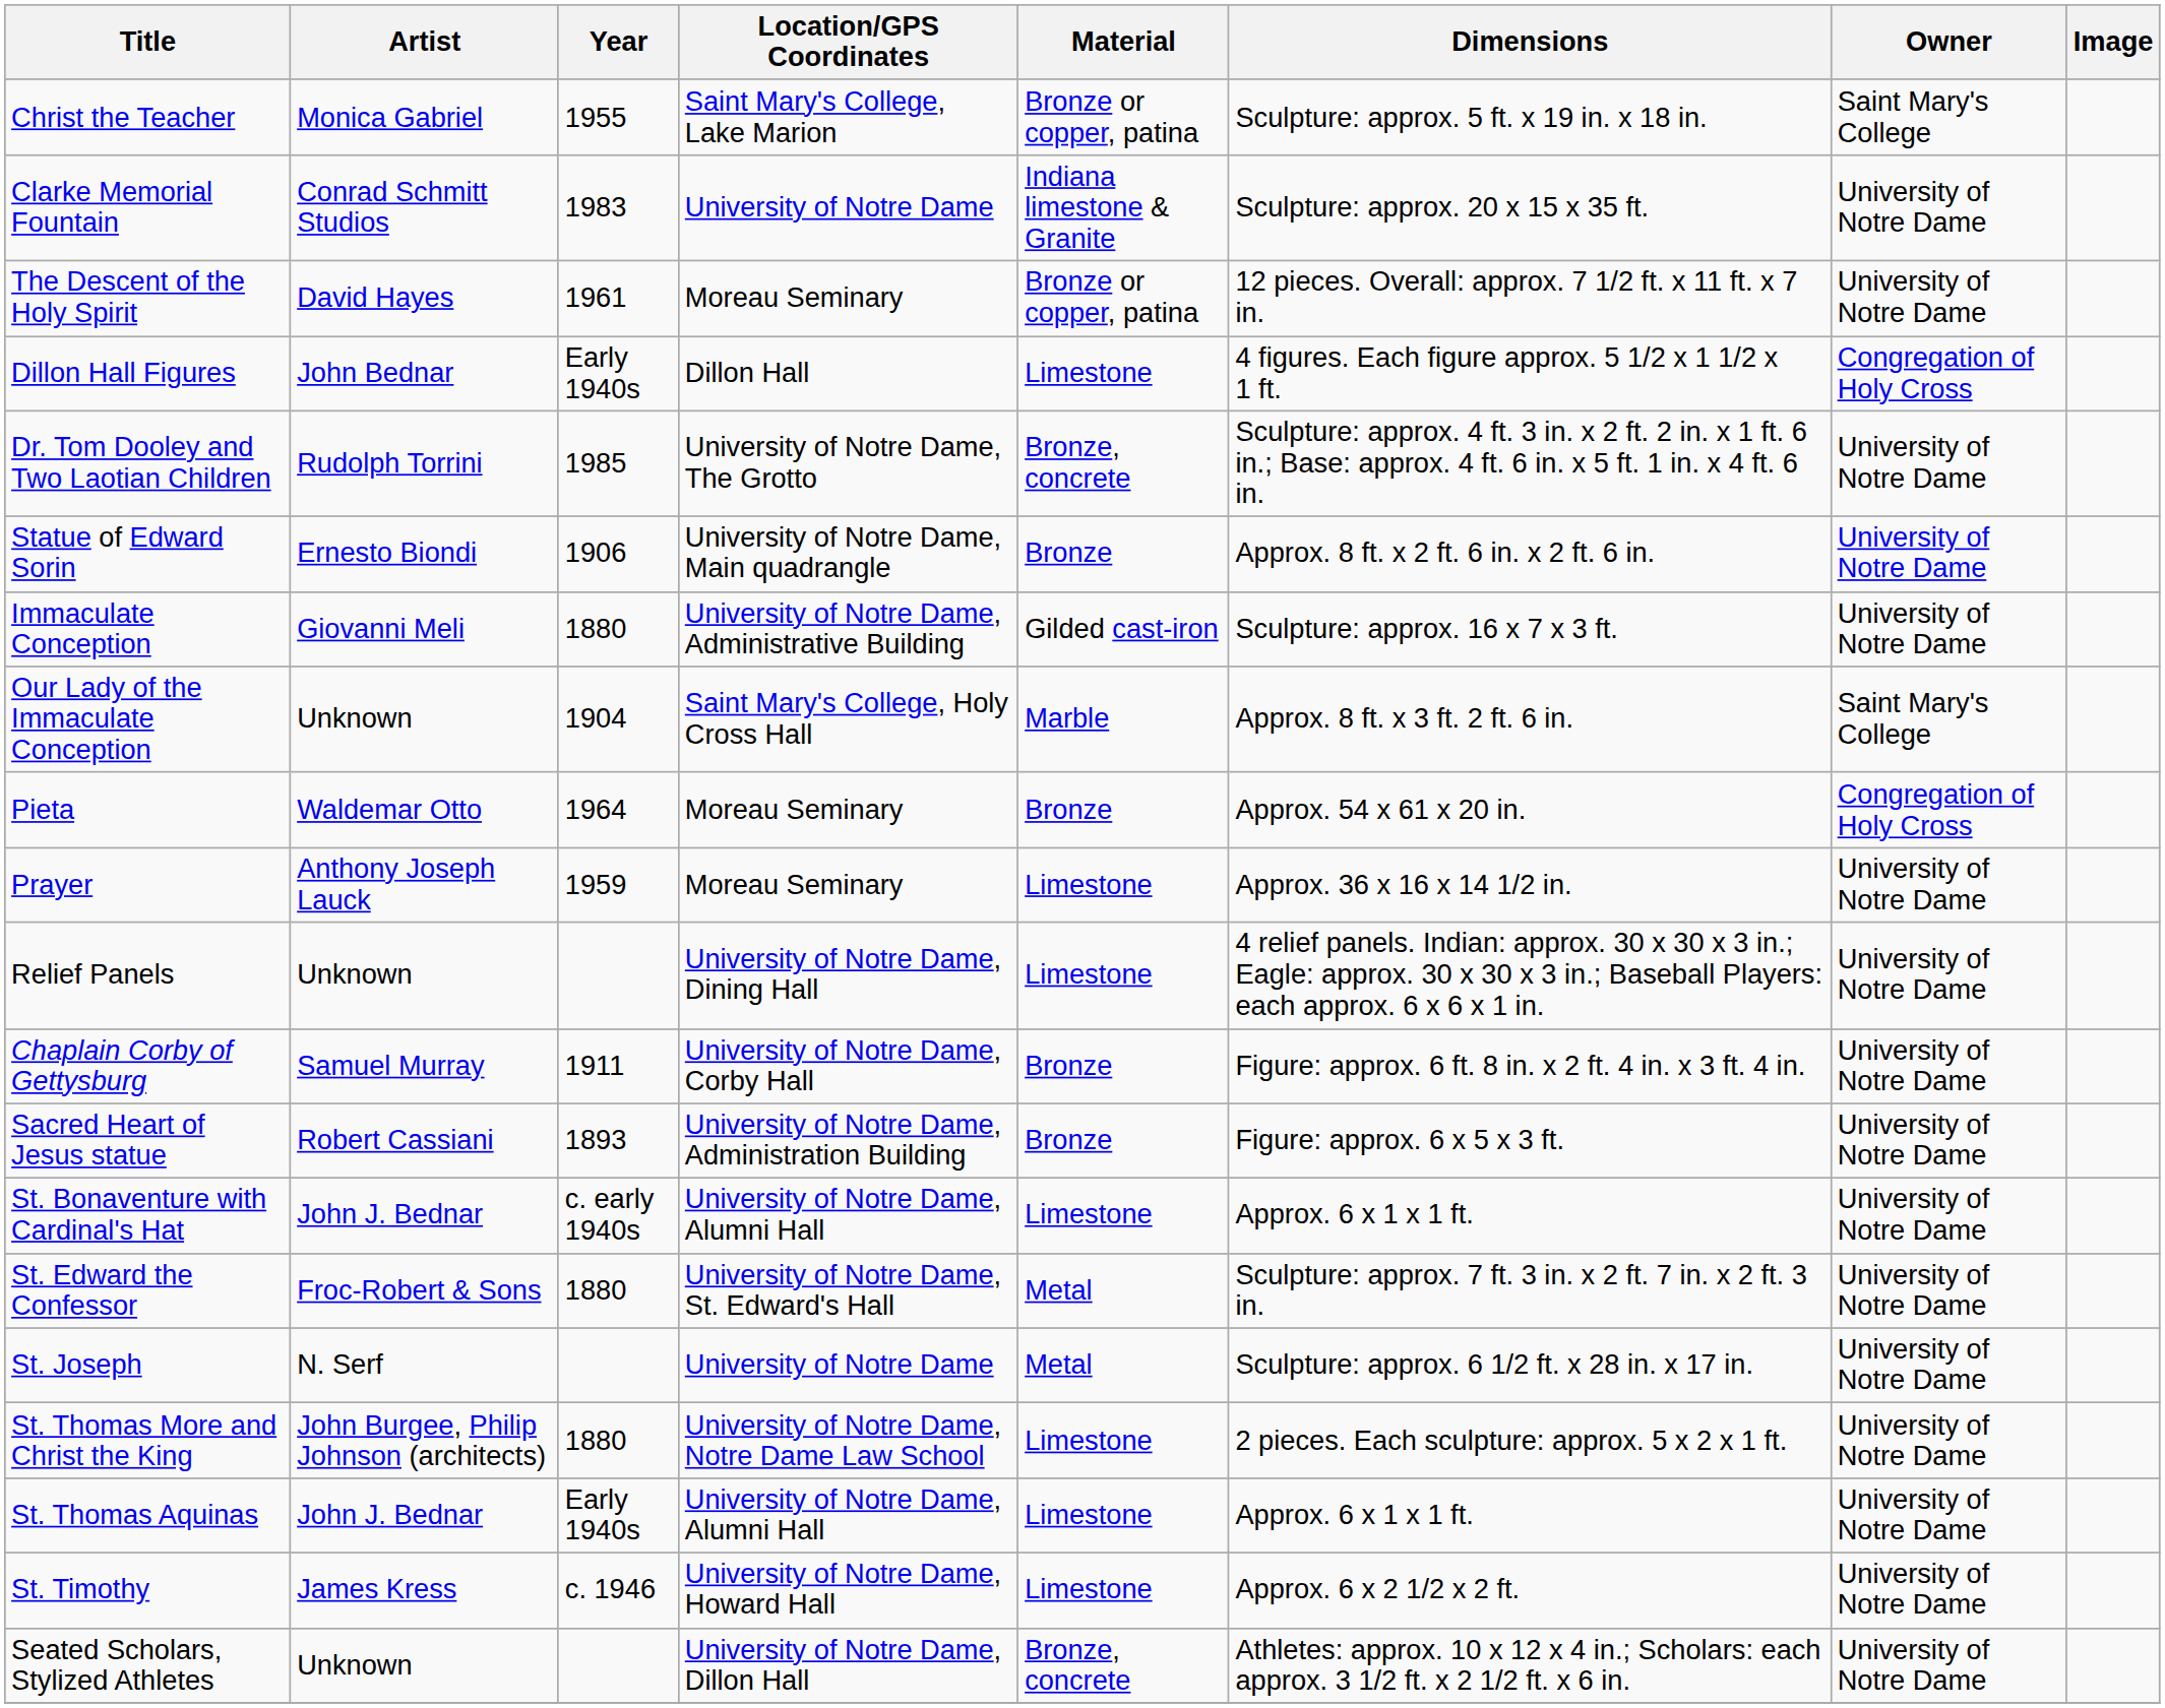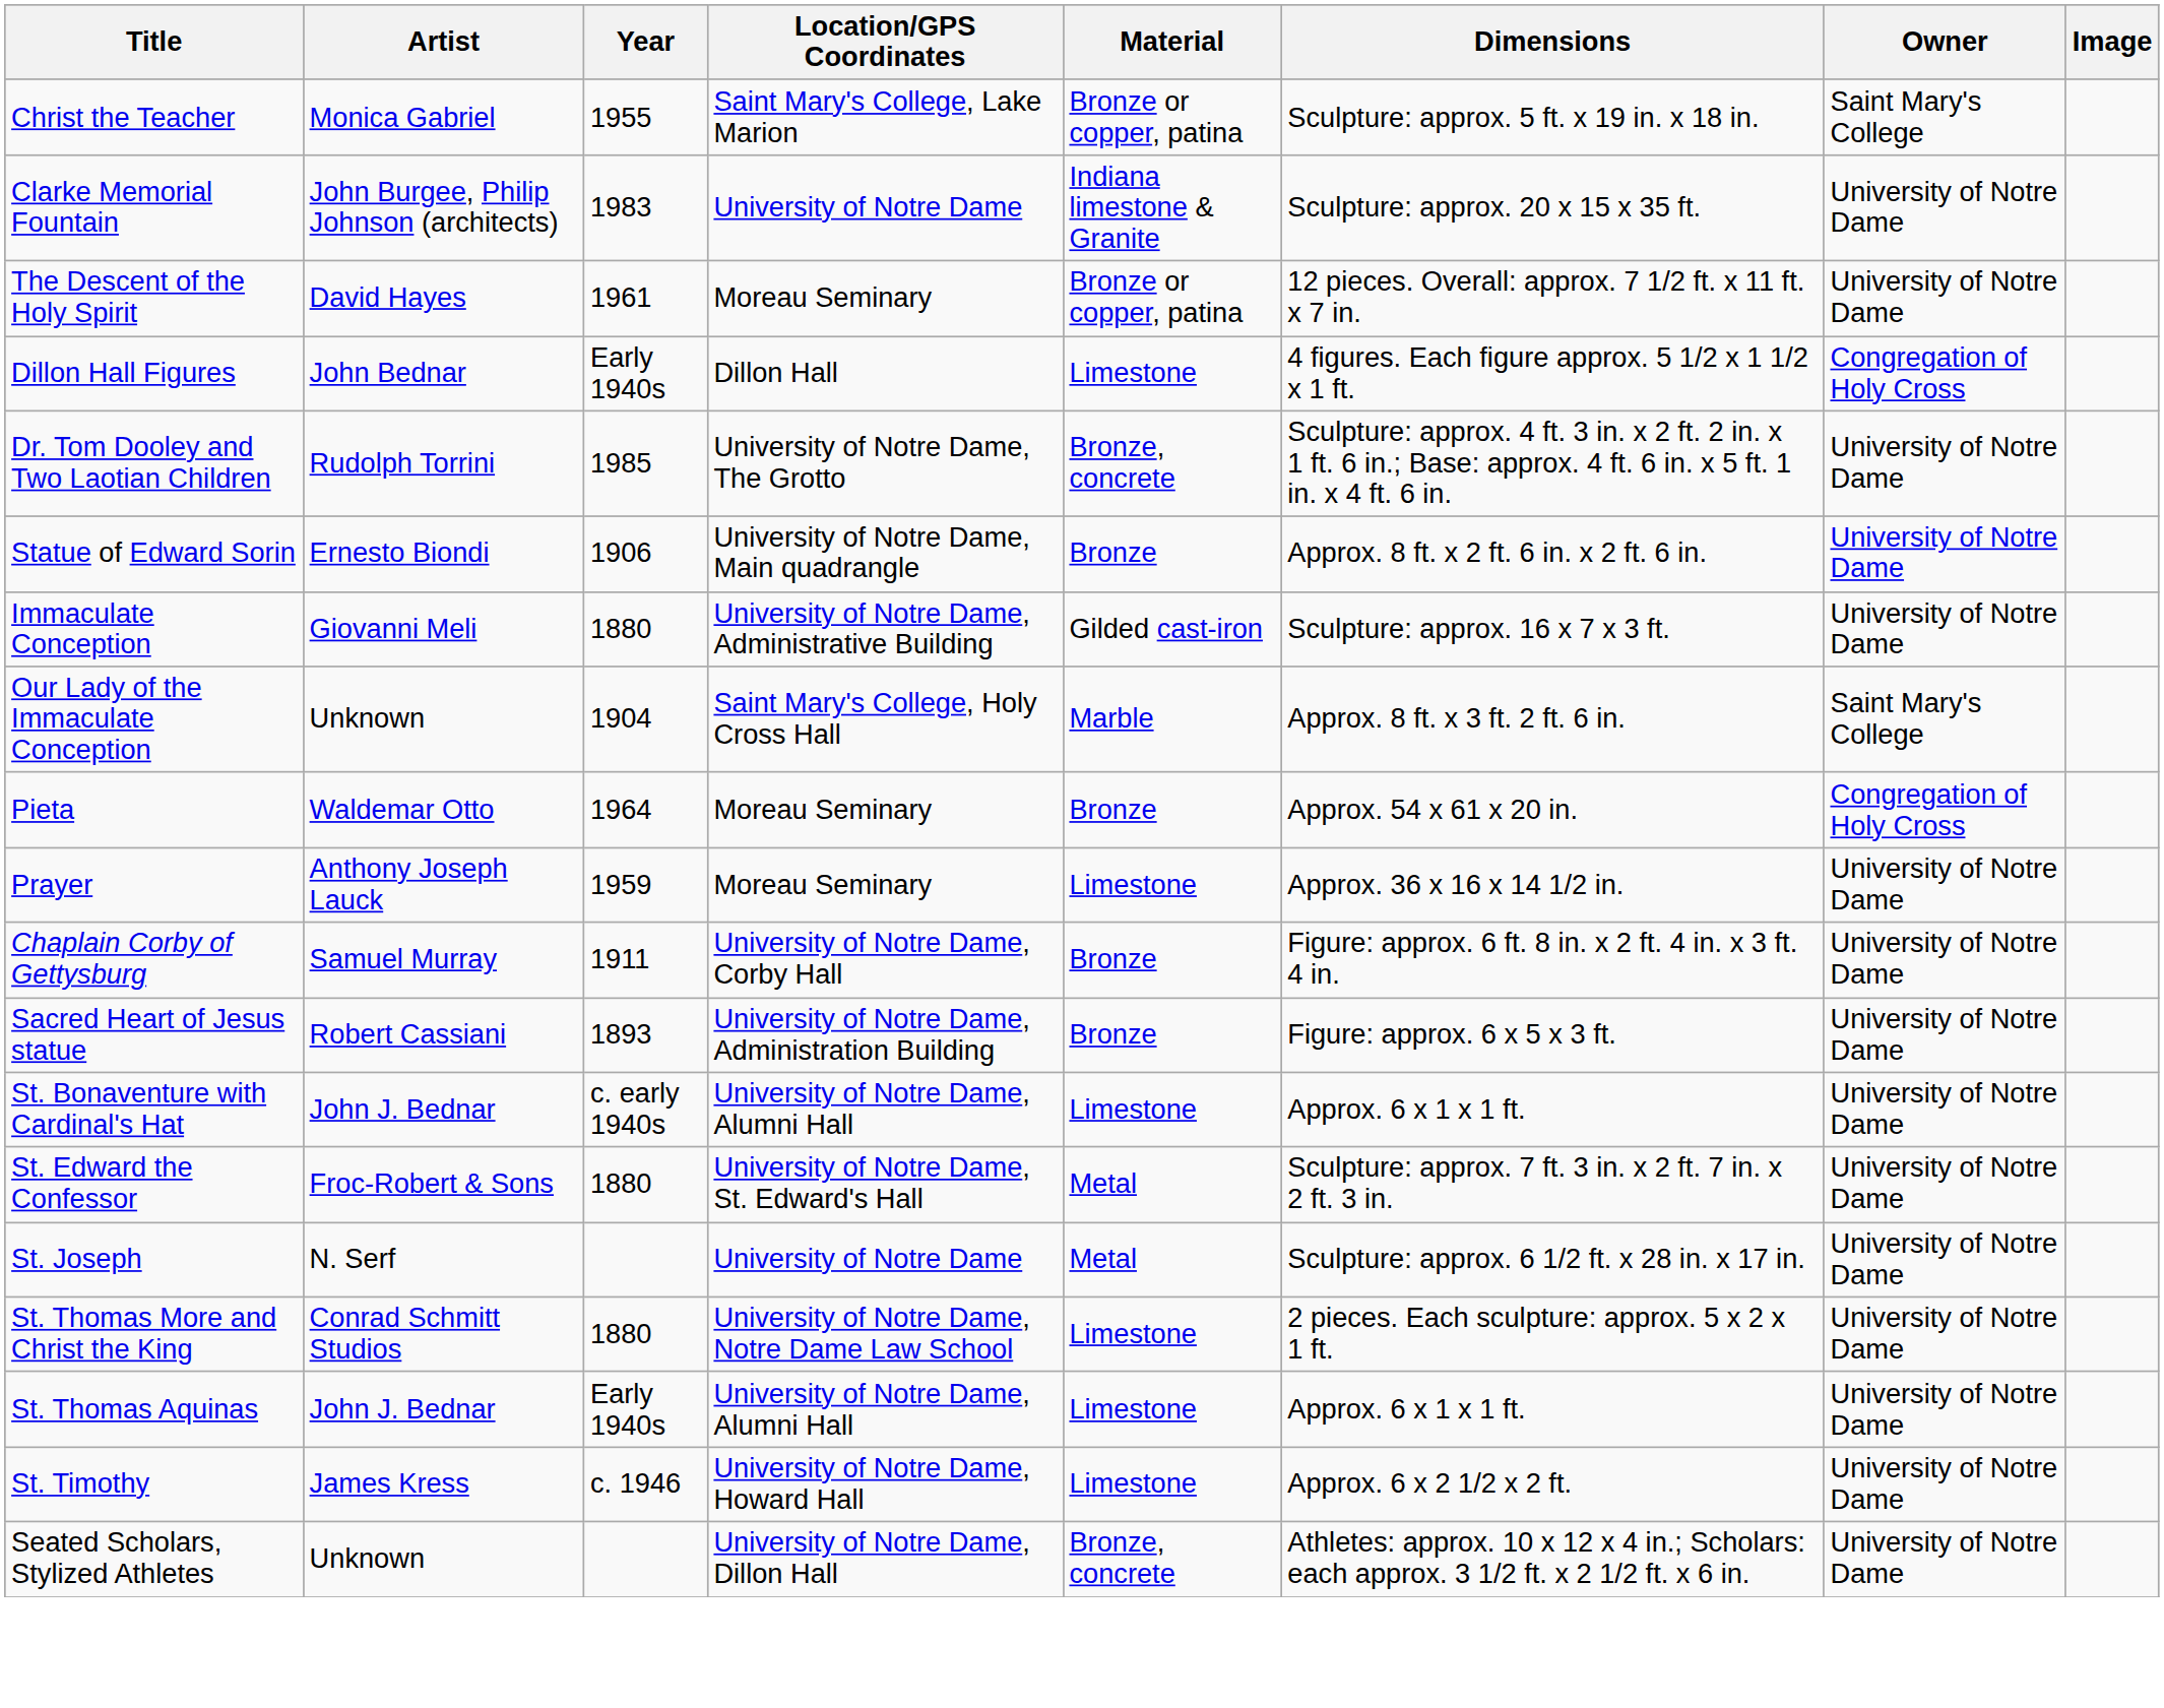Clarke Memorial Fountain | Artist: Conrad Schmitt Studios -> John Burgee, Philip Johnson (architects)
- row: Relief Panels | Unknown | University of Notre Dame, Dining Hall | Limestone | 4 relief panels. Indian: approx. 30 x 30 x 3 in.; Eagle: approx. 30 x 30 x 3 in.; Baseball Players: each approx. 6 x 6 x 1 in. | University of Notre Dame
St. Thomas More and Christ the King | Artist: John Burgee, Philip Johnson (architects) -> Conrad Schmitt Studios
